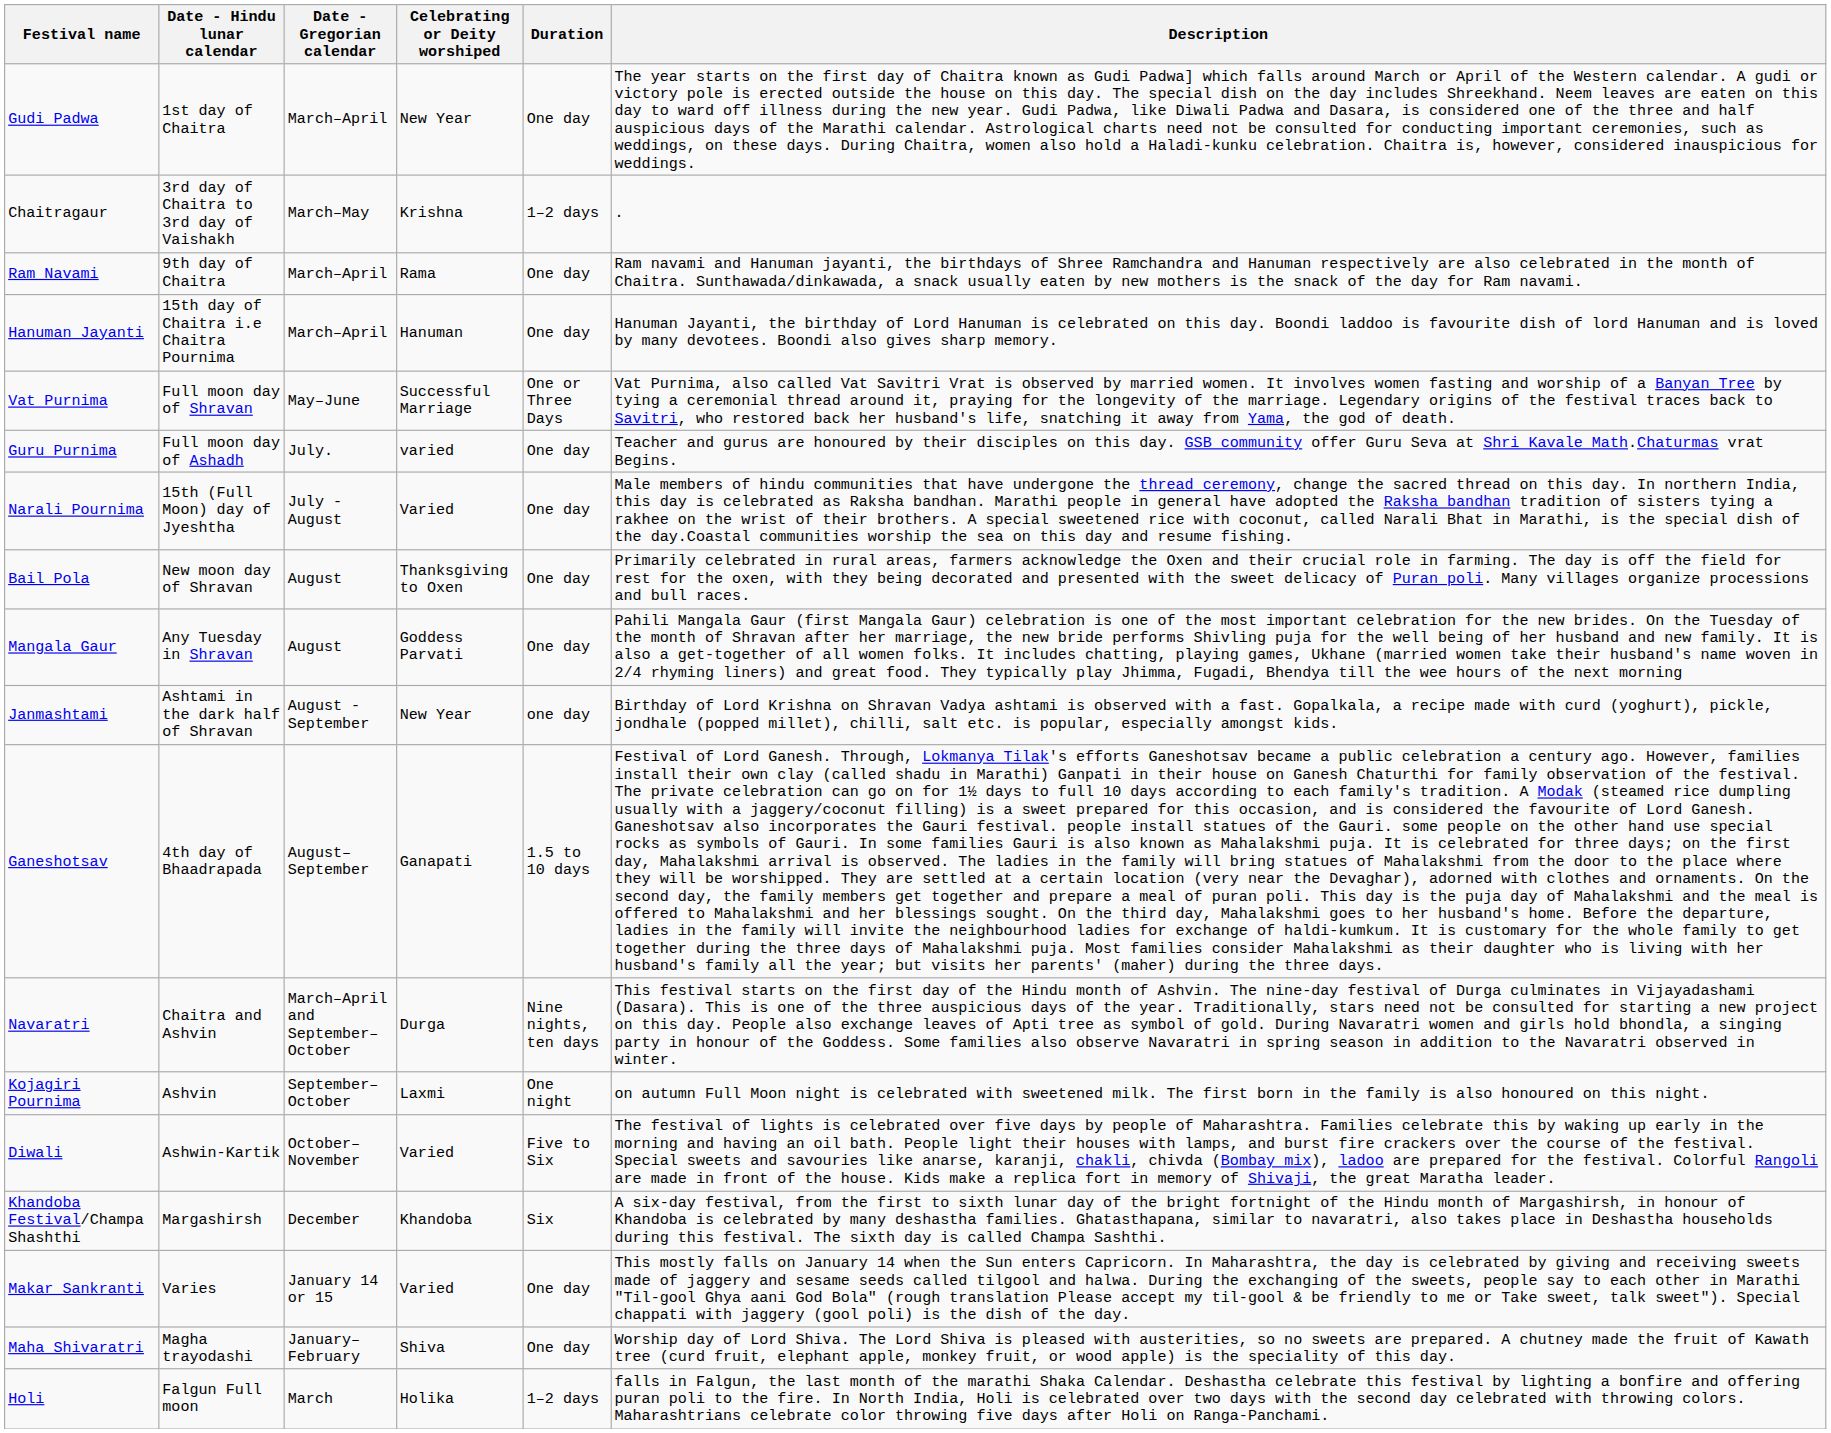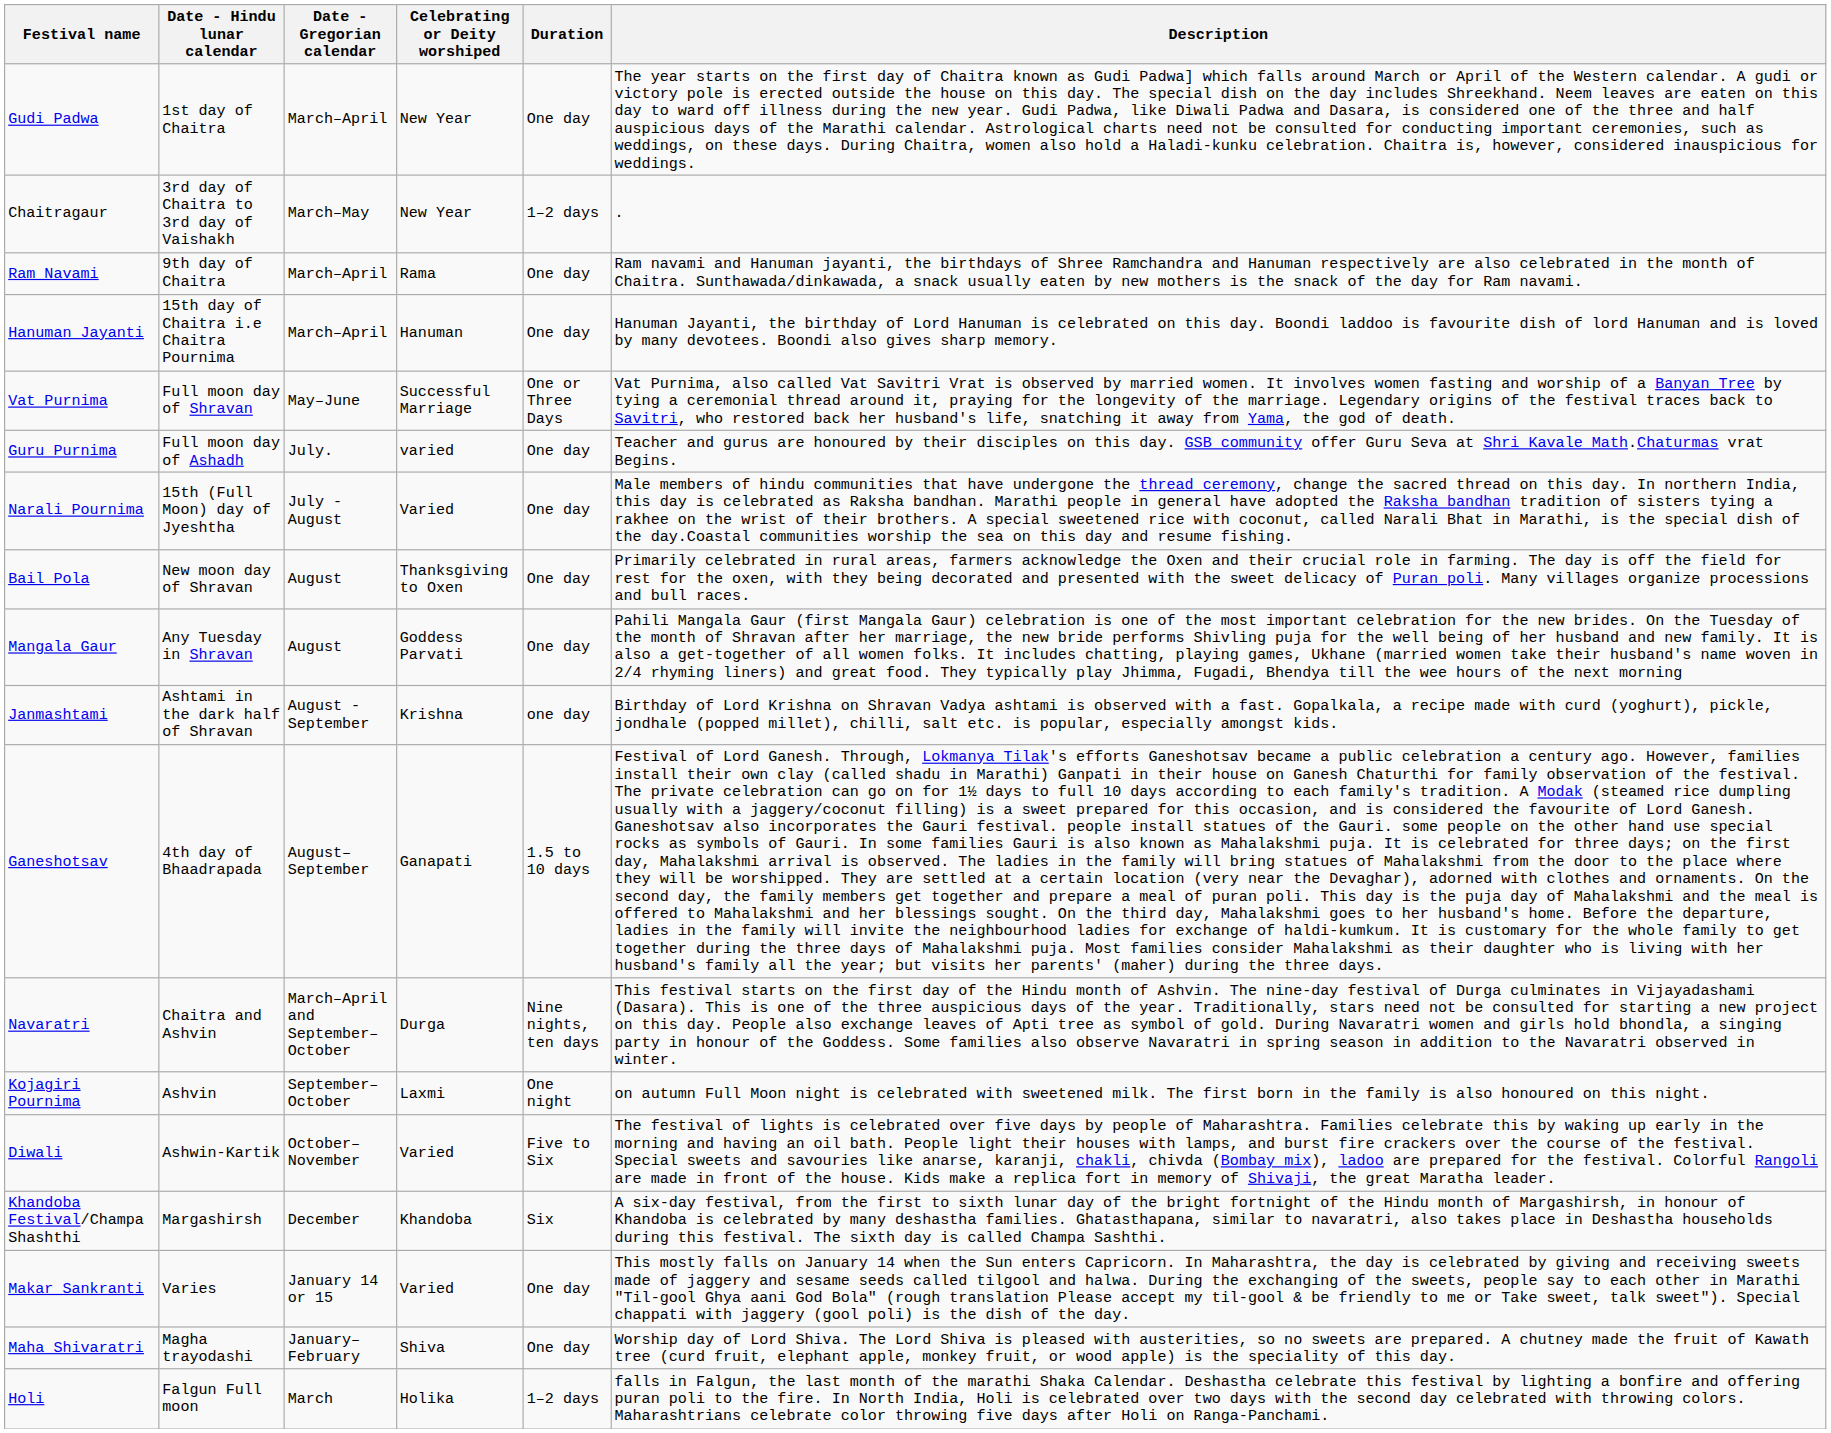Chaitragaur | Celebrating or Deity worshiped: Krishna -> New Year
Janmashtami | Celebrating or Deity worshiped: New Year -> Krishna
